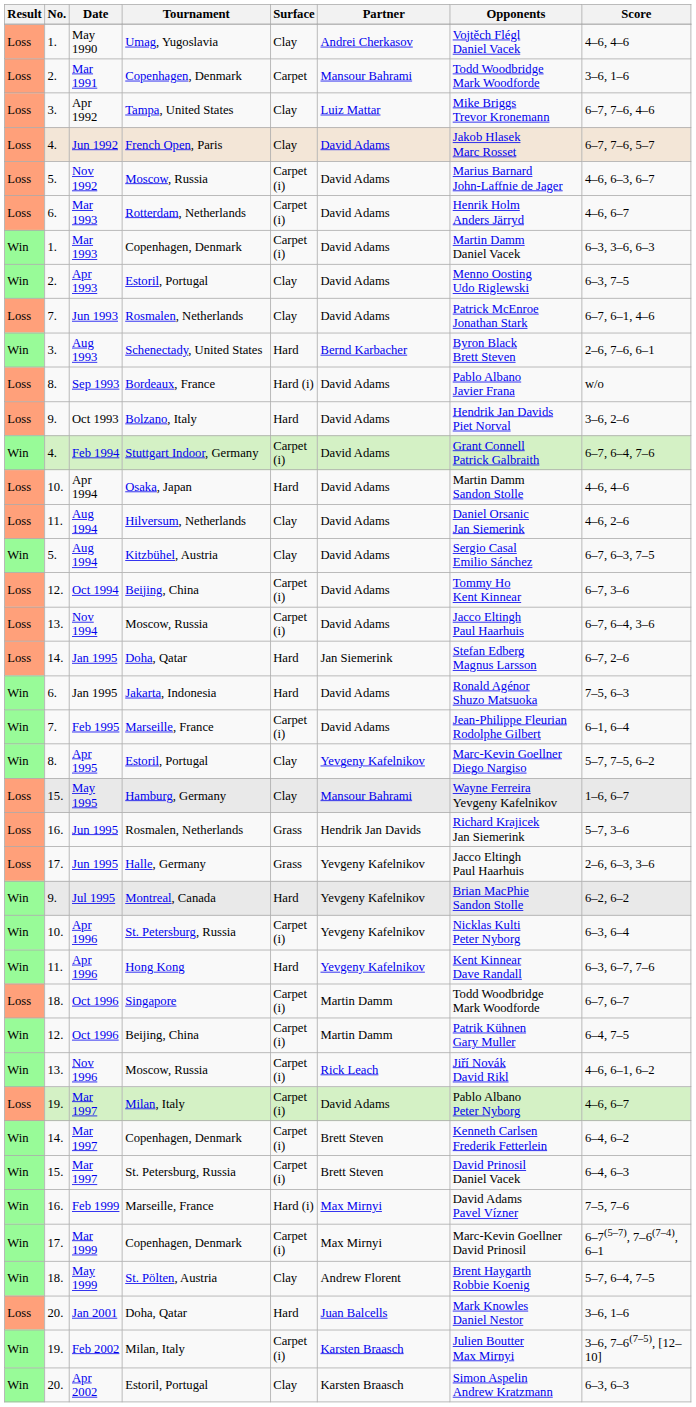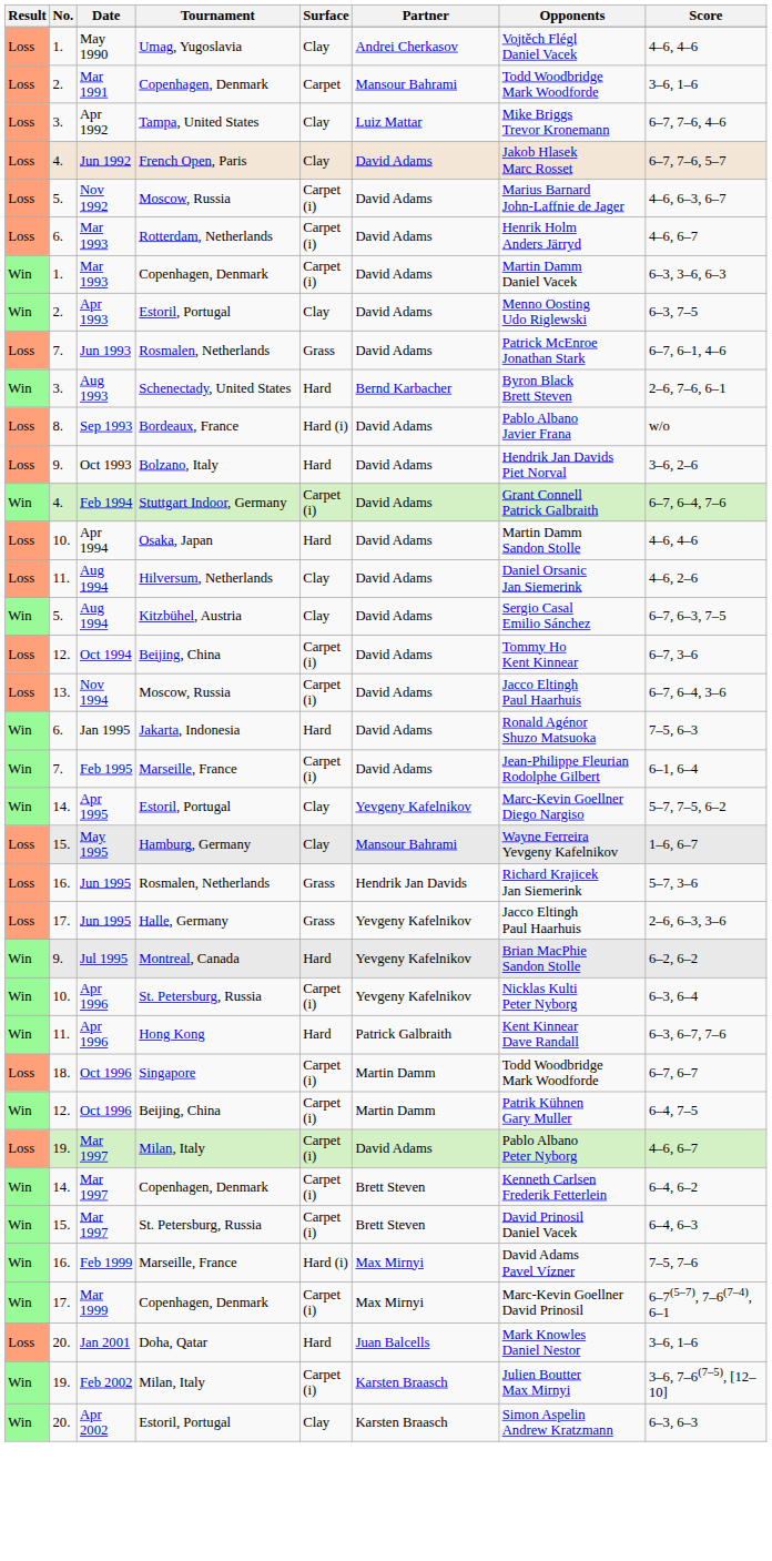Jun 1993 | Surface: Clay -> Grass
- row: Loss | 14. | Jan 1995 | Doha, Qatar | Hard | Jan Siemerink | Stefan Edberg Magnus Larsson | 6–7, 2–6
Apr 1995 | No.: 8. -> 14.
Apr 1996 / Hong Kong | Partner: Yevgeny Kafelnikov -> Patrick Galbraith
- row: Win | 13. | Nov 1996 | Moscow, Russia | Carpet (i) | Rick Leach | Jiří Novák David Rikl | 4–6, 6–1, 6–2
- row: Win | 18. | May 1999 | St. Pölten, Austria | Clay | Andrew Florent | Brent Haygarth Robbie Koenig | 5–7, 6–4, 7–5
